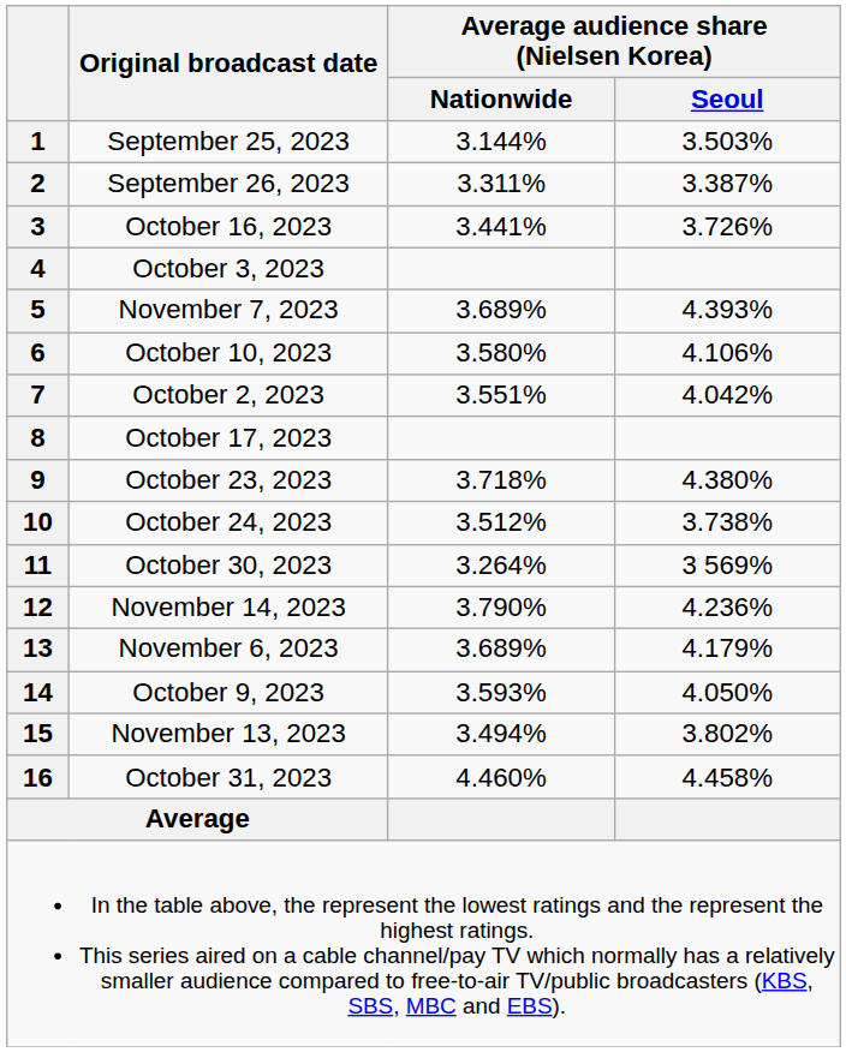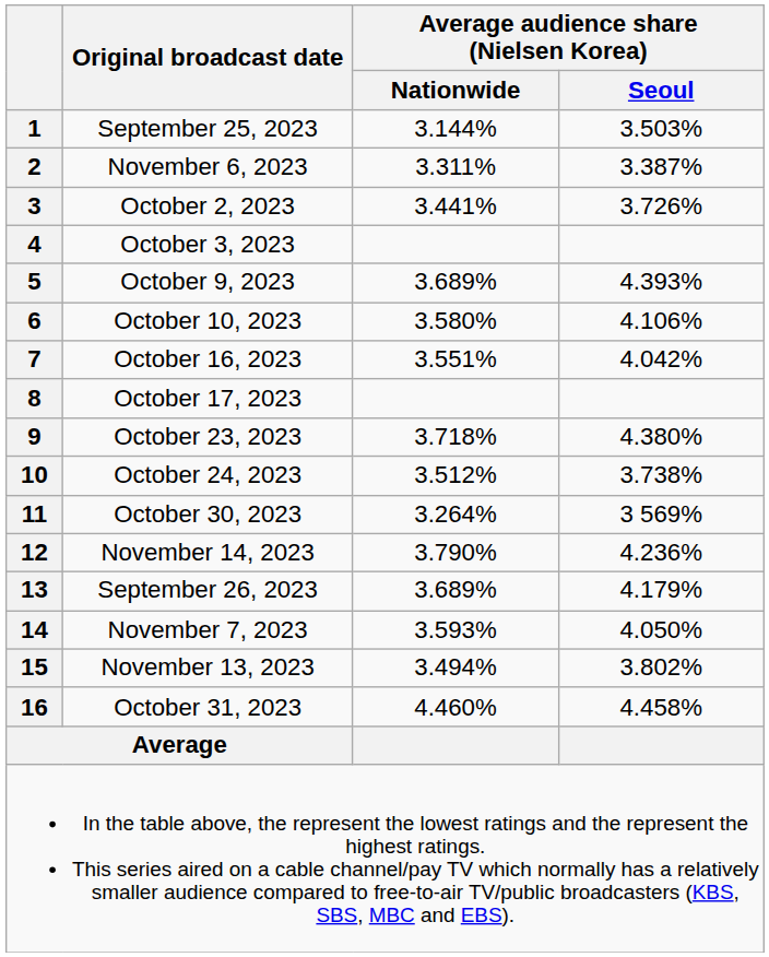2 | Original broadcast date: September 26, 2023 -> November 6, 2023
3 | Original broadcast date: October 16, 2023 -> October 2, 2023
5 | Original broadcast date: November 7, 2023 -> October 9, 2023
7 | Original broadcast date: October 2, 2023 -> October 16, 2023
13 | Original broadcast date: November 6, 2023 -> September 26, 2023
14 | Original broadcast date: October 9, 2023 -> November 7, 2023
